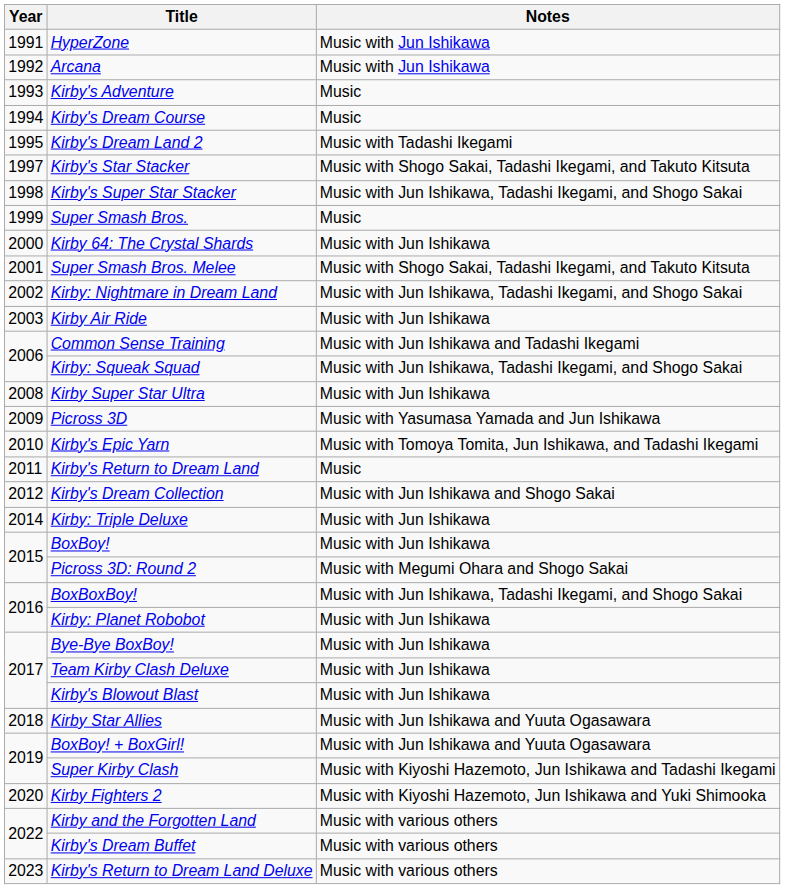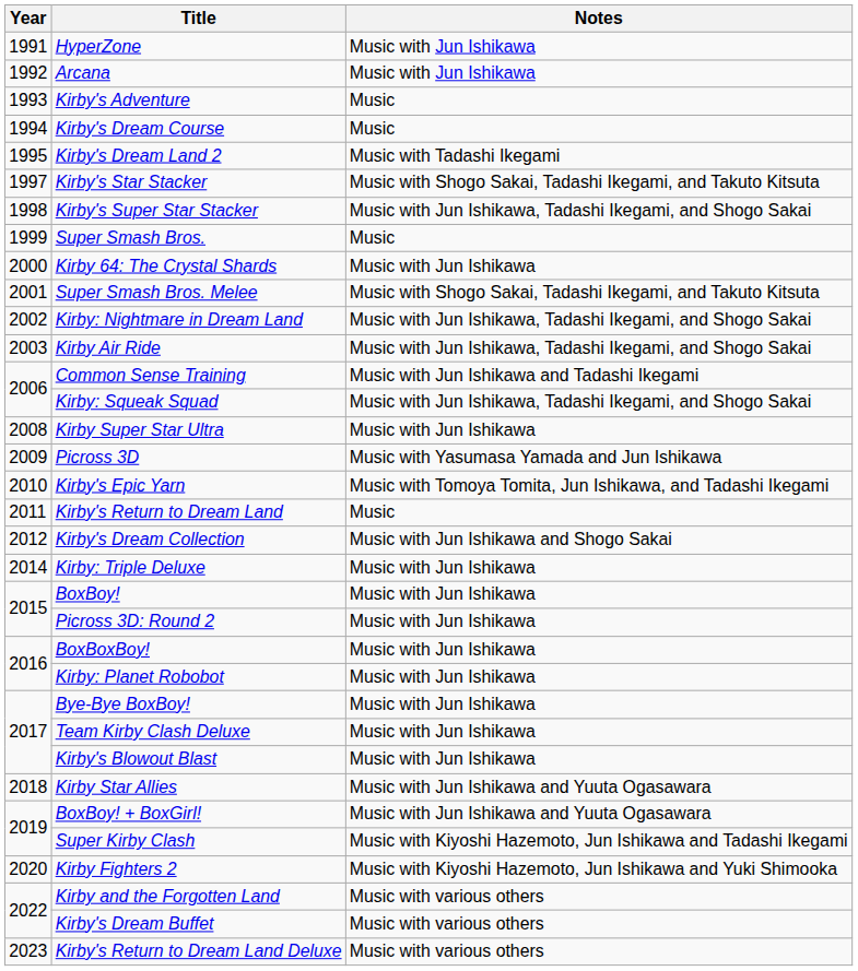Kirby Air Ride | Notes: Music with Jun Ishikawa -> Music with Jun Ishikawa, Tadashi Ikegami, and Shogo Sakai
Picross 3D: Round 2 | Notes: Music with Megumi Ohara and Shogo Sakai -> Music with Jun Ishikawa
BoxBoxBoy! | Notes: Music with Jun Ishikawa, Tadashi Ikegami, and Shogo Sakai -> Music with Jun Ishikawa
